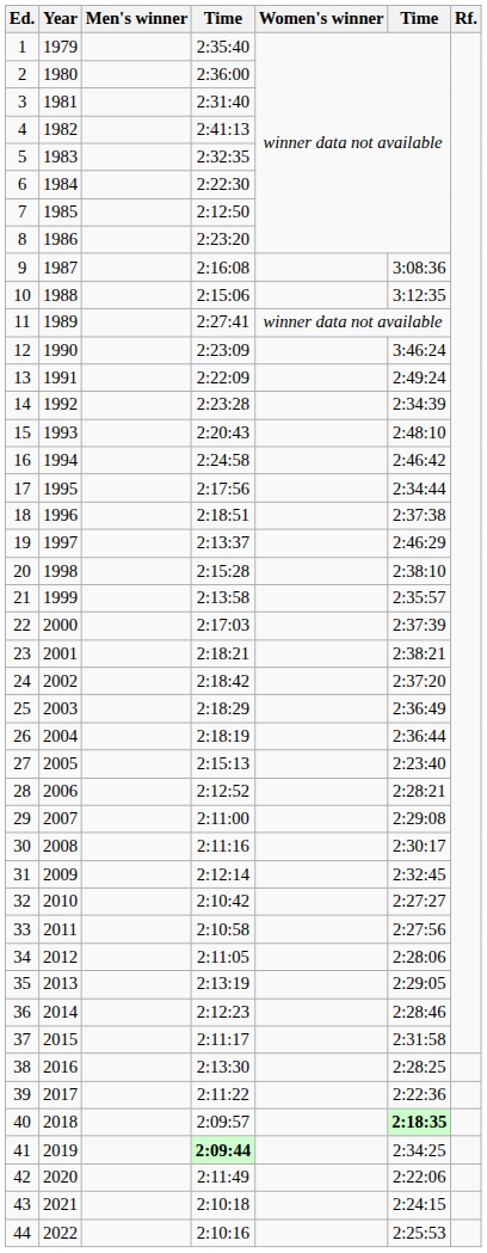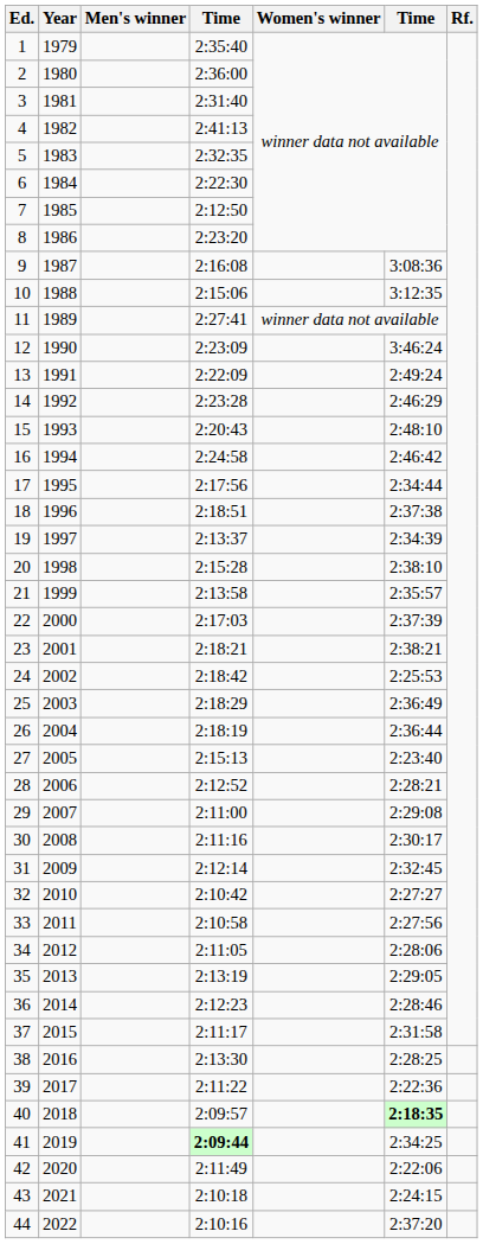14 | column 6: 2:34:39 -> 2:46:29
19 | column 6: 2:46:29 -> 2:34:39
24 | column 6: 2:37:20 -> 2:25:53
44 | column 6: 2:25:53 -> 2:37:20
